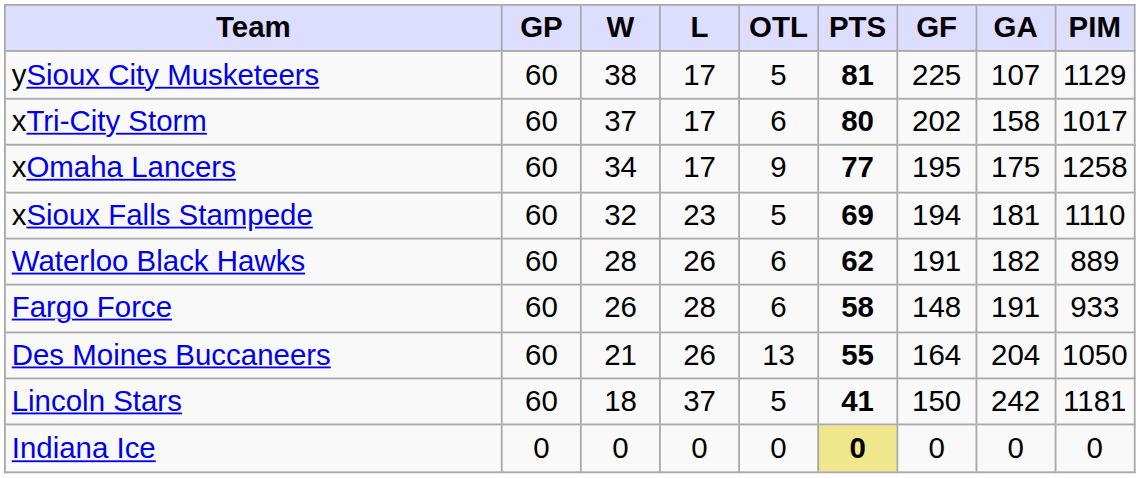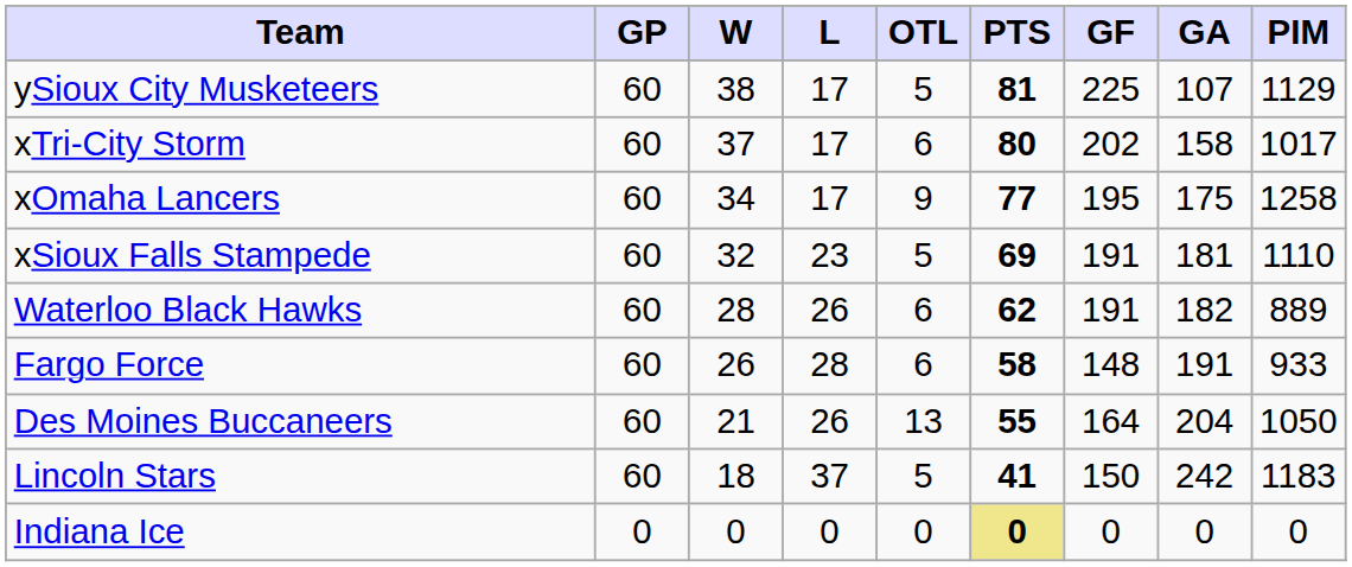xSioux Falls Stampede | GF: 194 -> 191
Lincoln Stars | PIM: 1181 -> 1183
